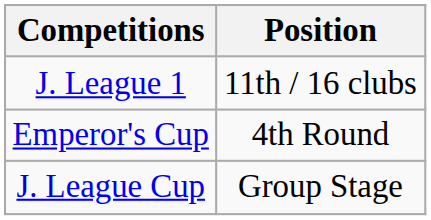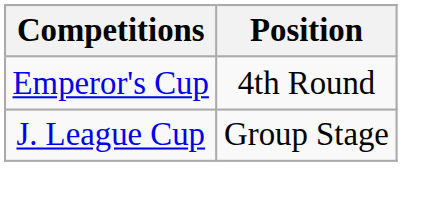- row: J. League 1 | 11th / 16 clubs
